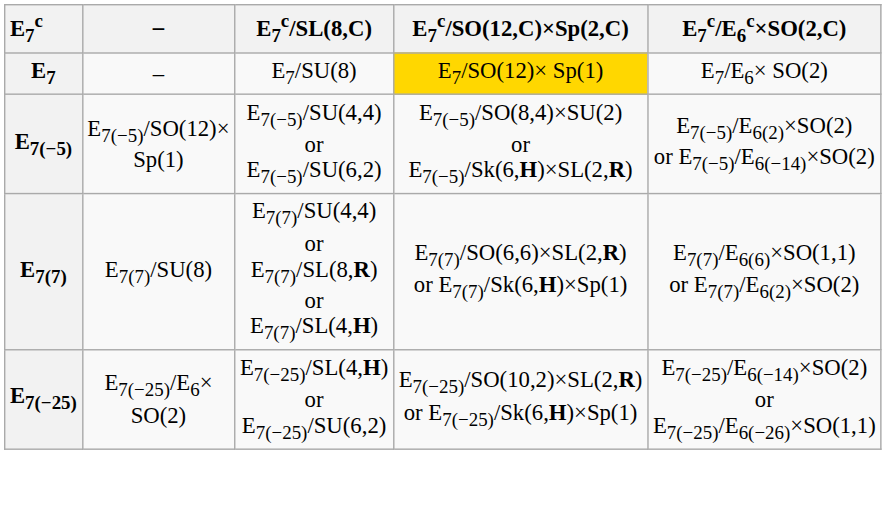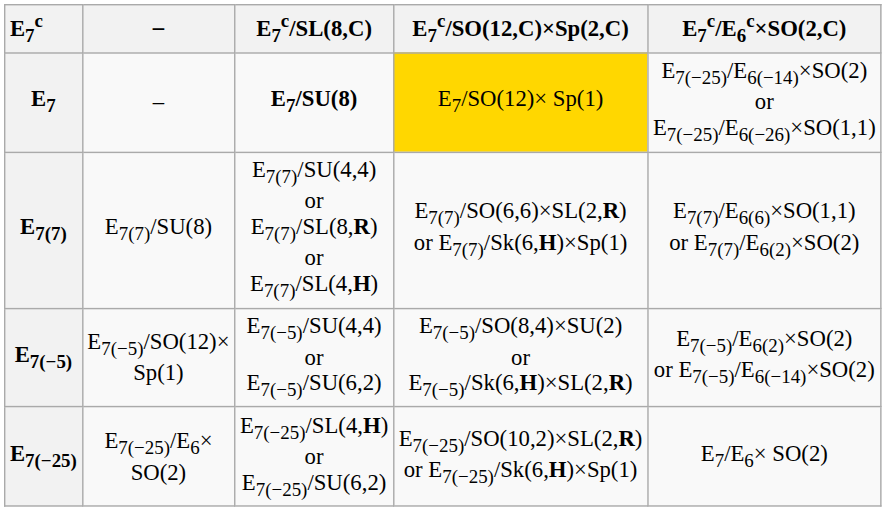E7 | E7c/SL(8,C): normal -> bold
E7 | E7c/E6c×SO(2,C): E7/E6× SO(2) -> E7(−25)/E6(−14)×SO(2) or E7(−25)/E6(−26)×SO(1,1)
rows swapped: E7(7) <-> E7(−5)
E7(−25) | E7c/E6c×SO(2,C): E7(−25)/E6(−14)×SO(2) or E7(−25)/E6(−26)×SO(1,1) -> E7/E6× SO(2)
